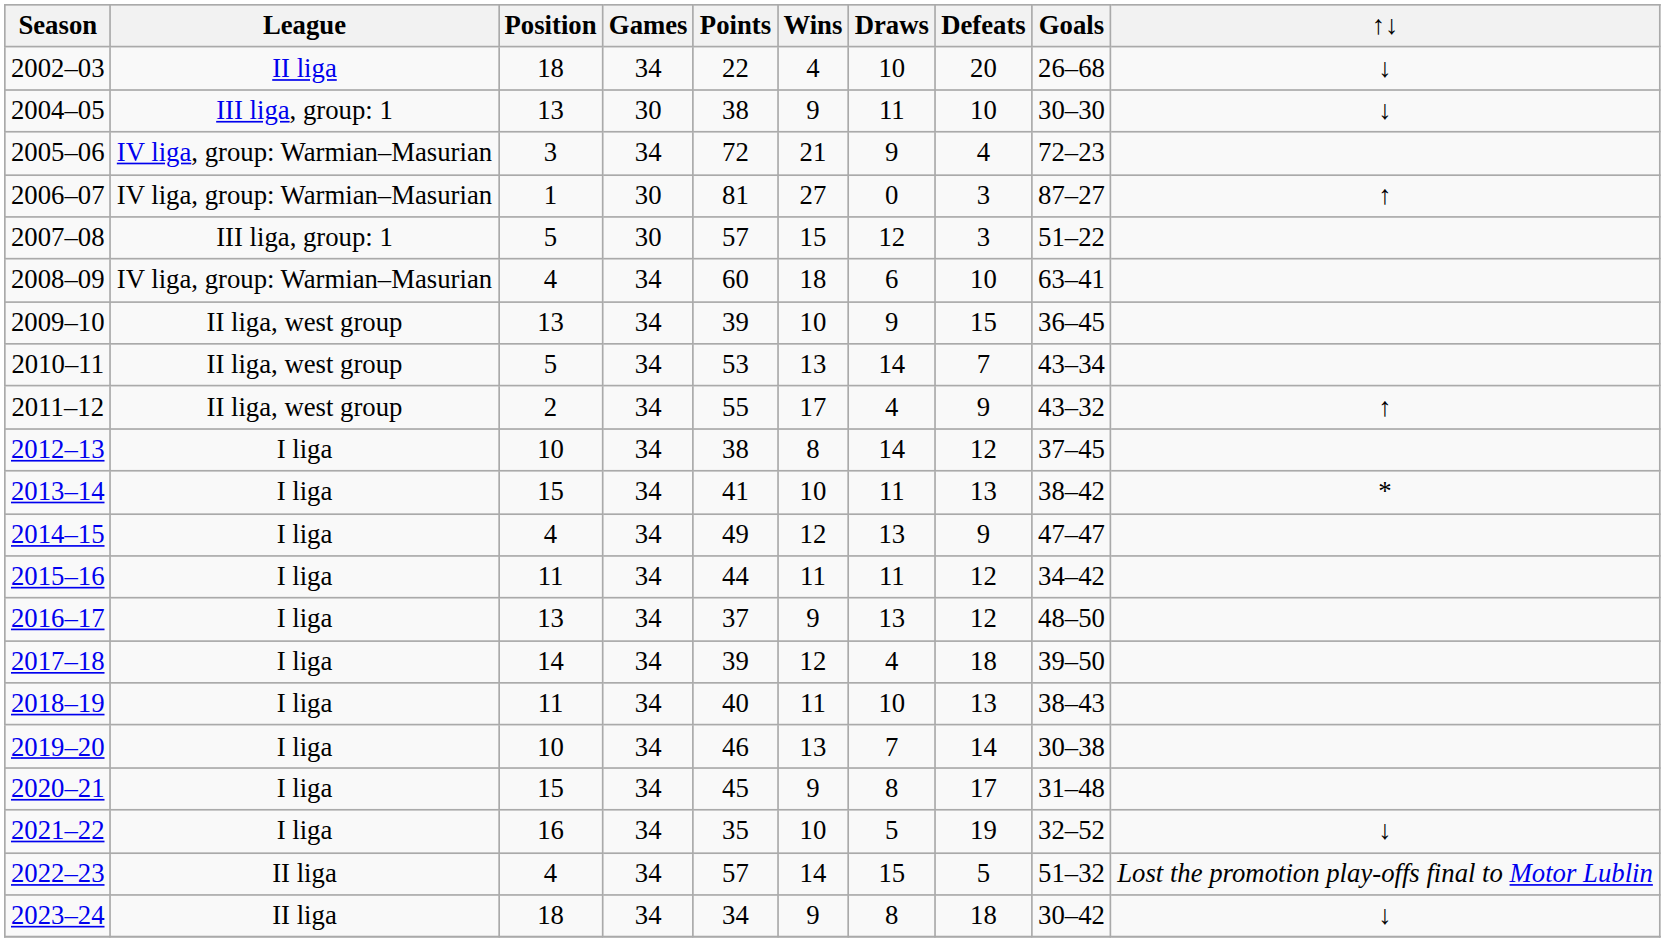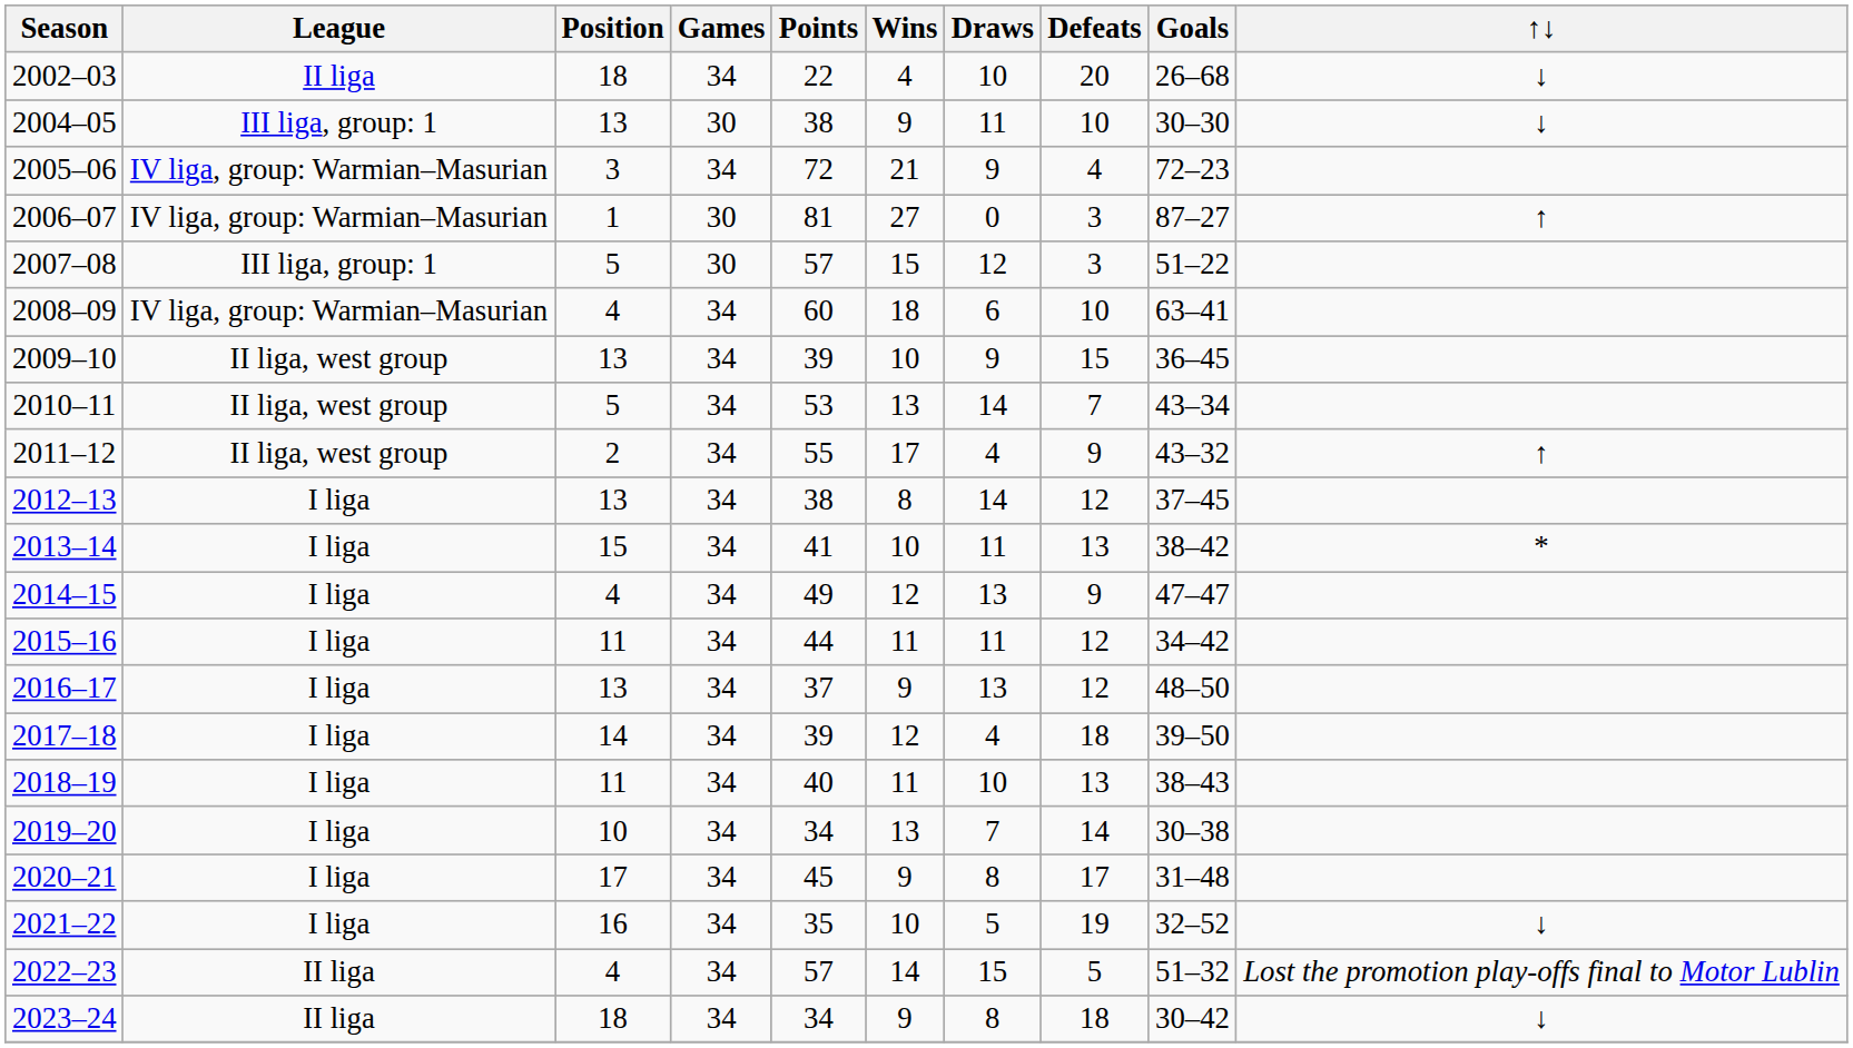2012–13 | Position: 10 -> 13
2019–20 | Points: 46 -> 34
2020–21 | Position: 15 -> 17
